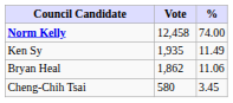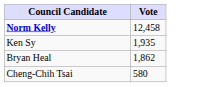- column: % | 74.00 | 11.49 | 11.06 | 3.45
